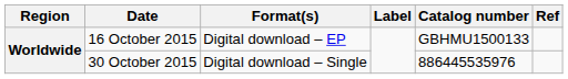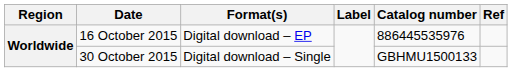16 October 2015 | Catalog number: GBHMU1500133 -> 886445535976
30 October 2015 | Catalog number: 886445535976 -> GBHMU1500133
